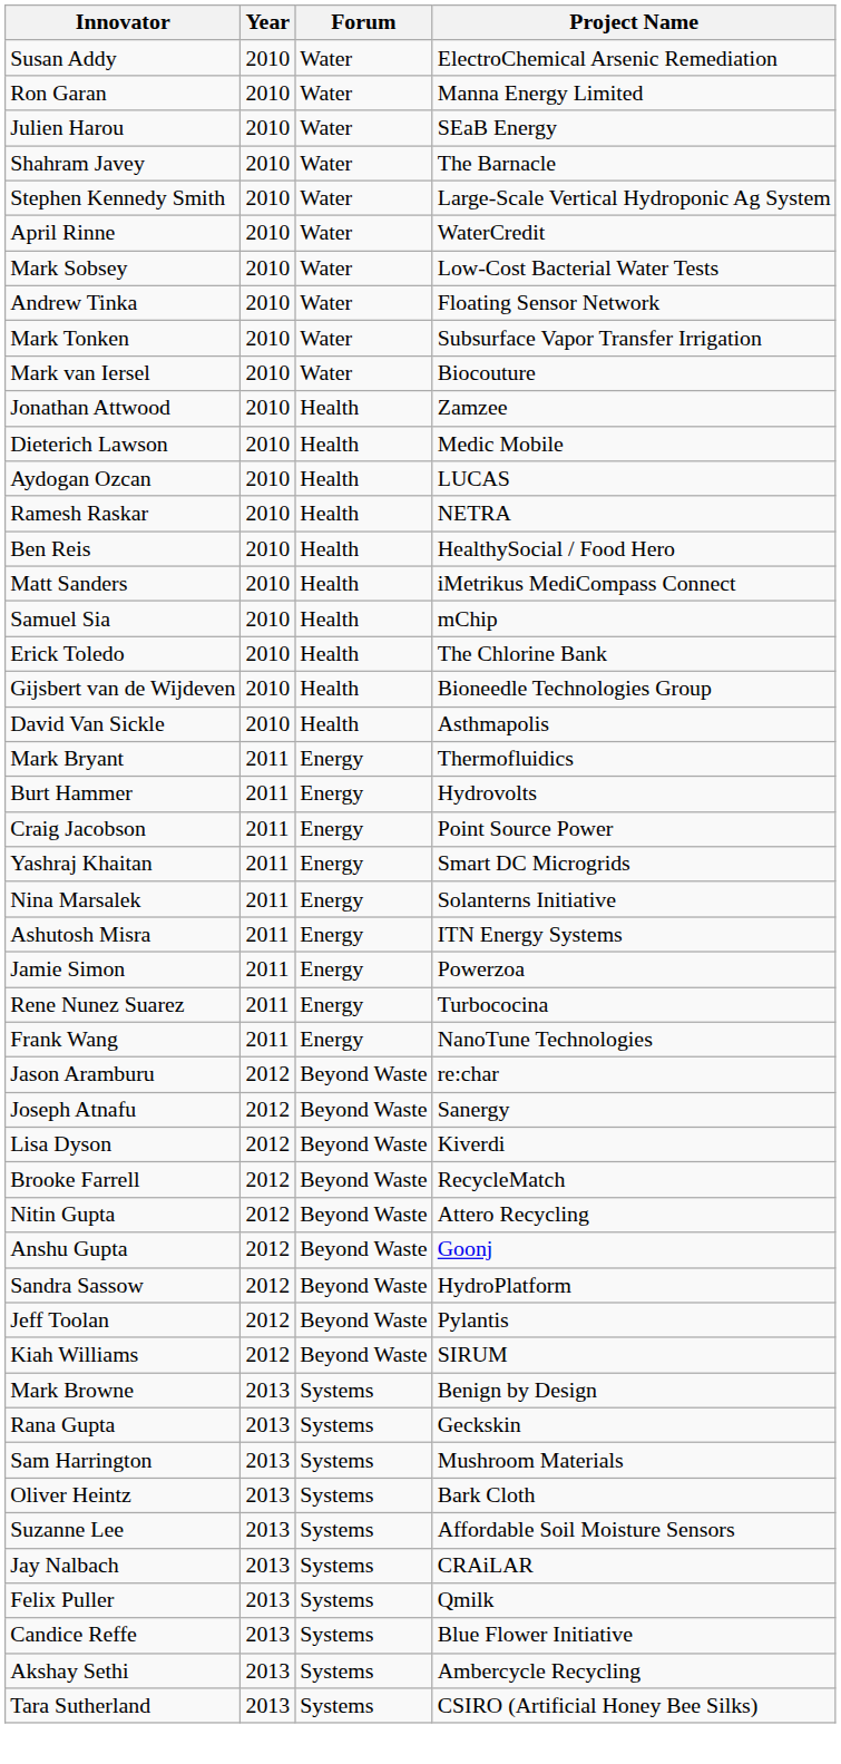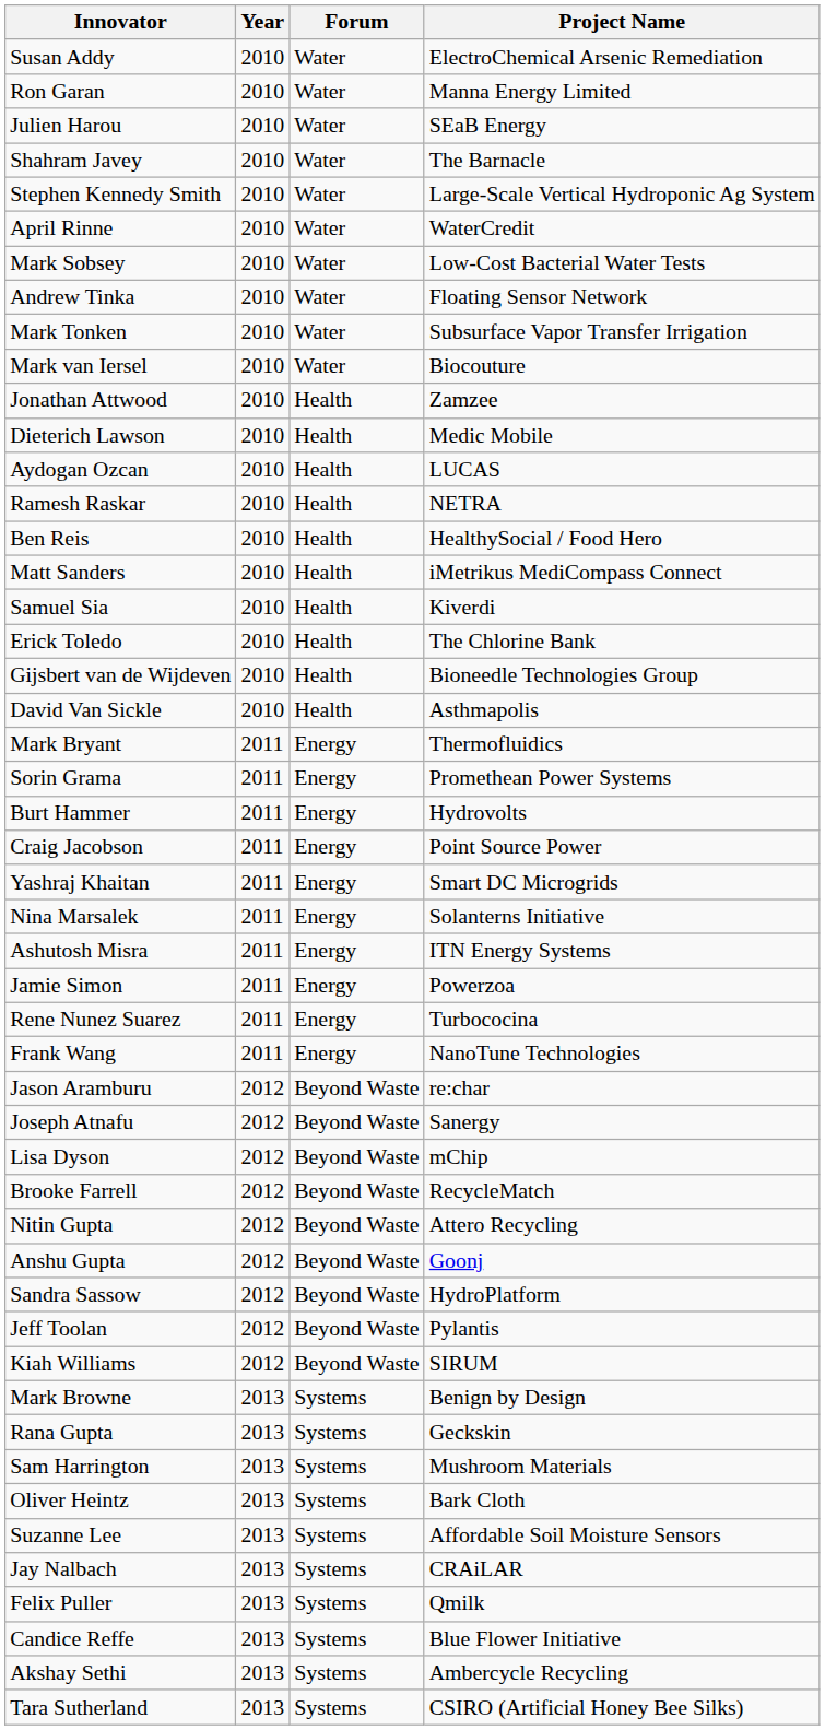Samuel Sia | Project Name: mChip -> Kiverdi
+ row: Sorin Grama | 2011 | Energy | Promethean Power Systems
Lisa Dyson | Project Name: Kiverdi -> mChip
